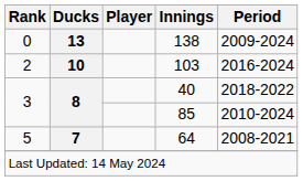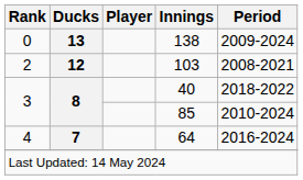103 | Ducks: 10 -> 12
103 | Period: 2016-2024 -> 2008-2021
64 | Rank: 5 -> 4
64 | Period: 2008-2021 -> 2016-2024
